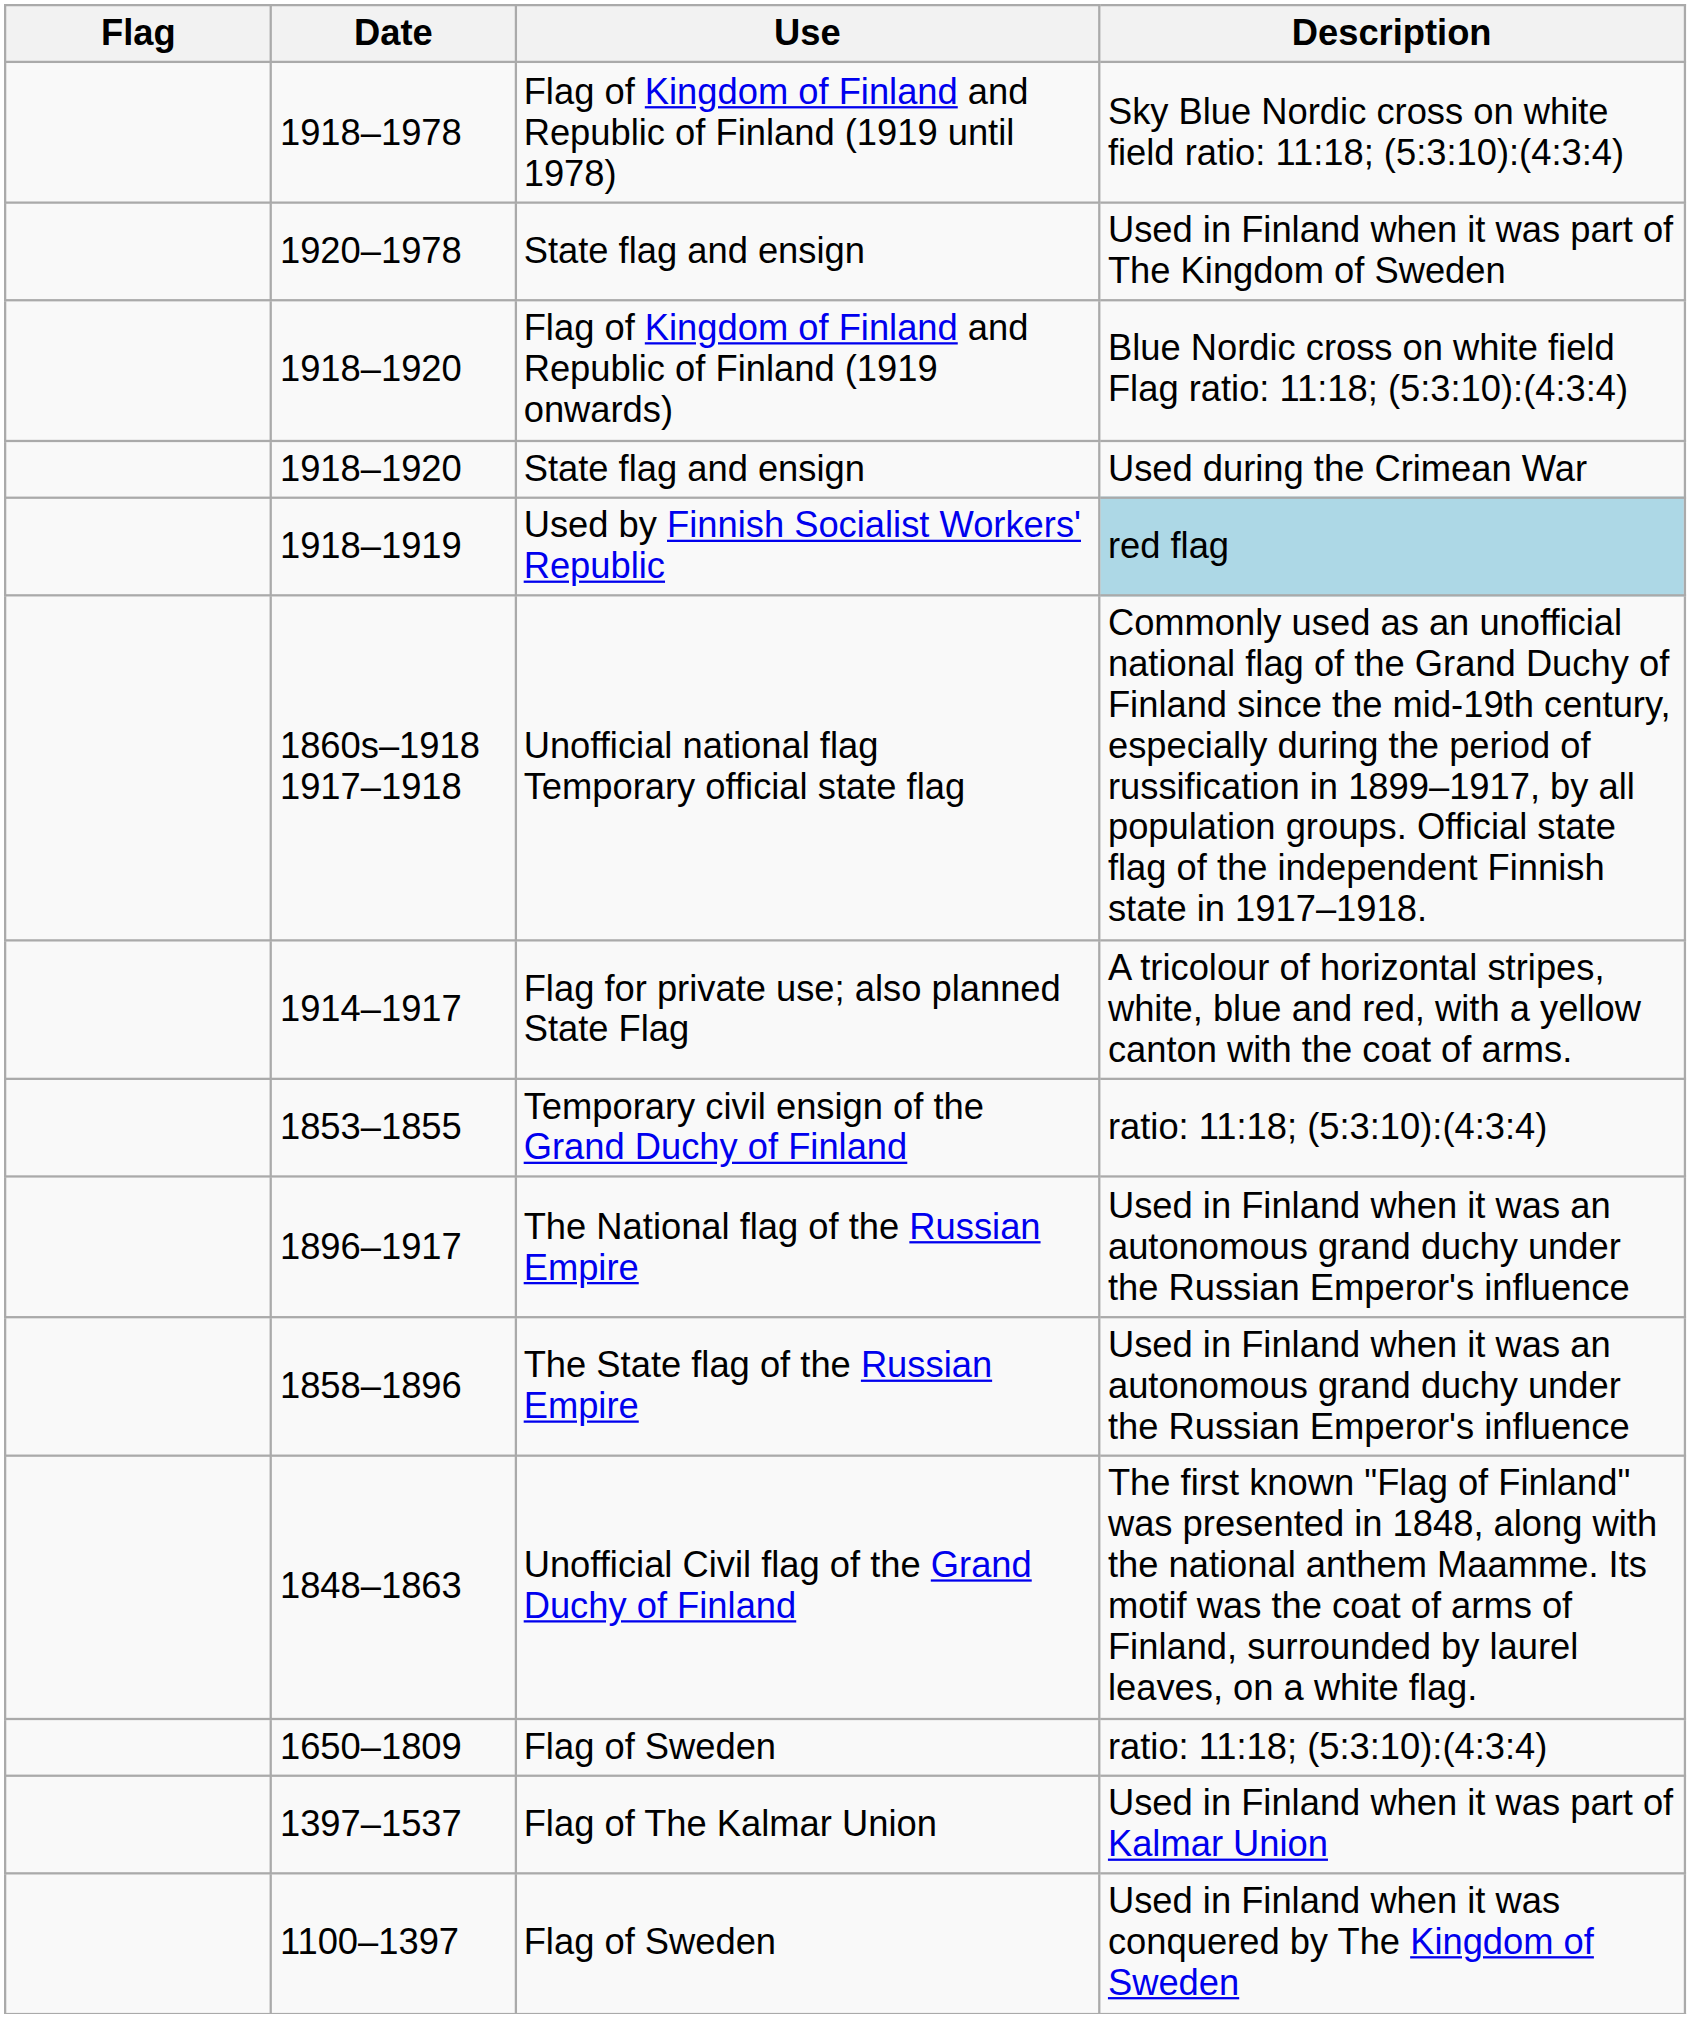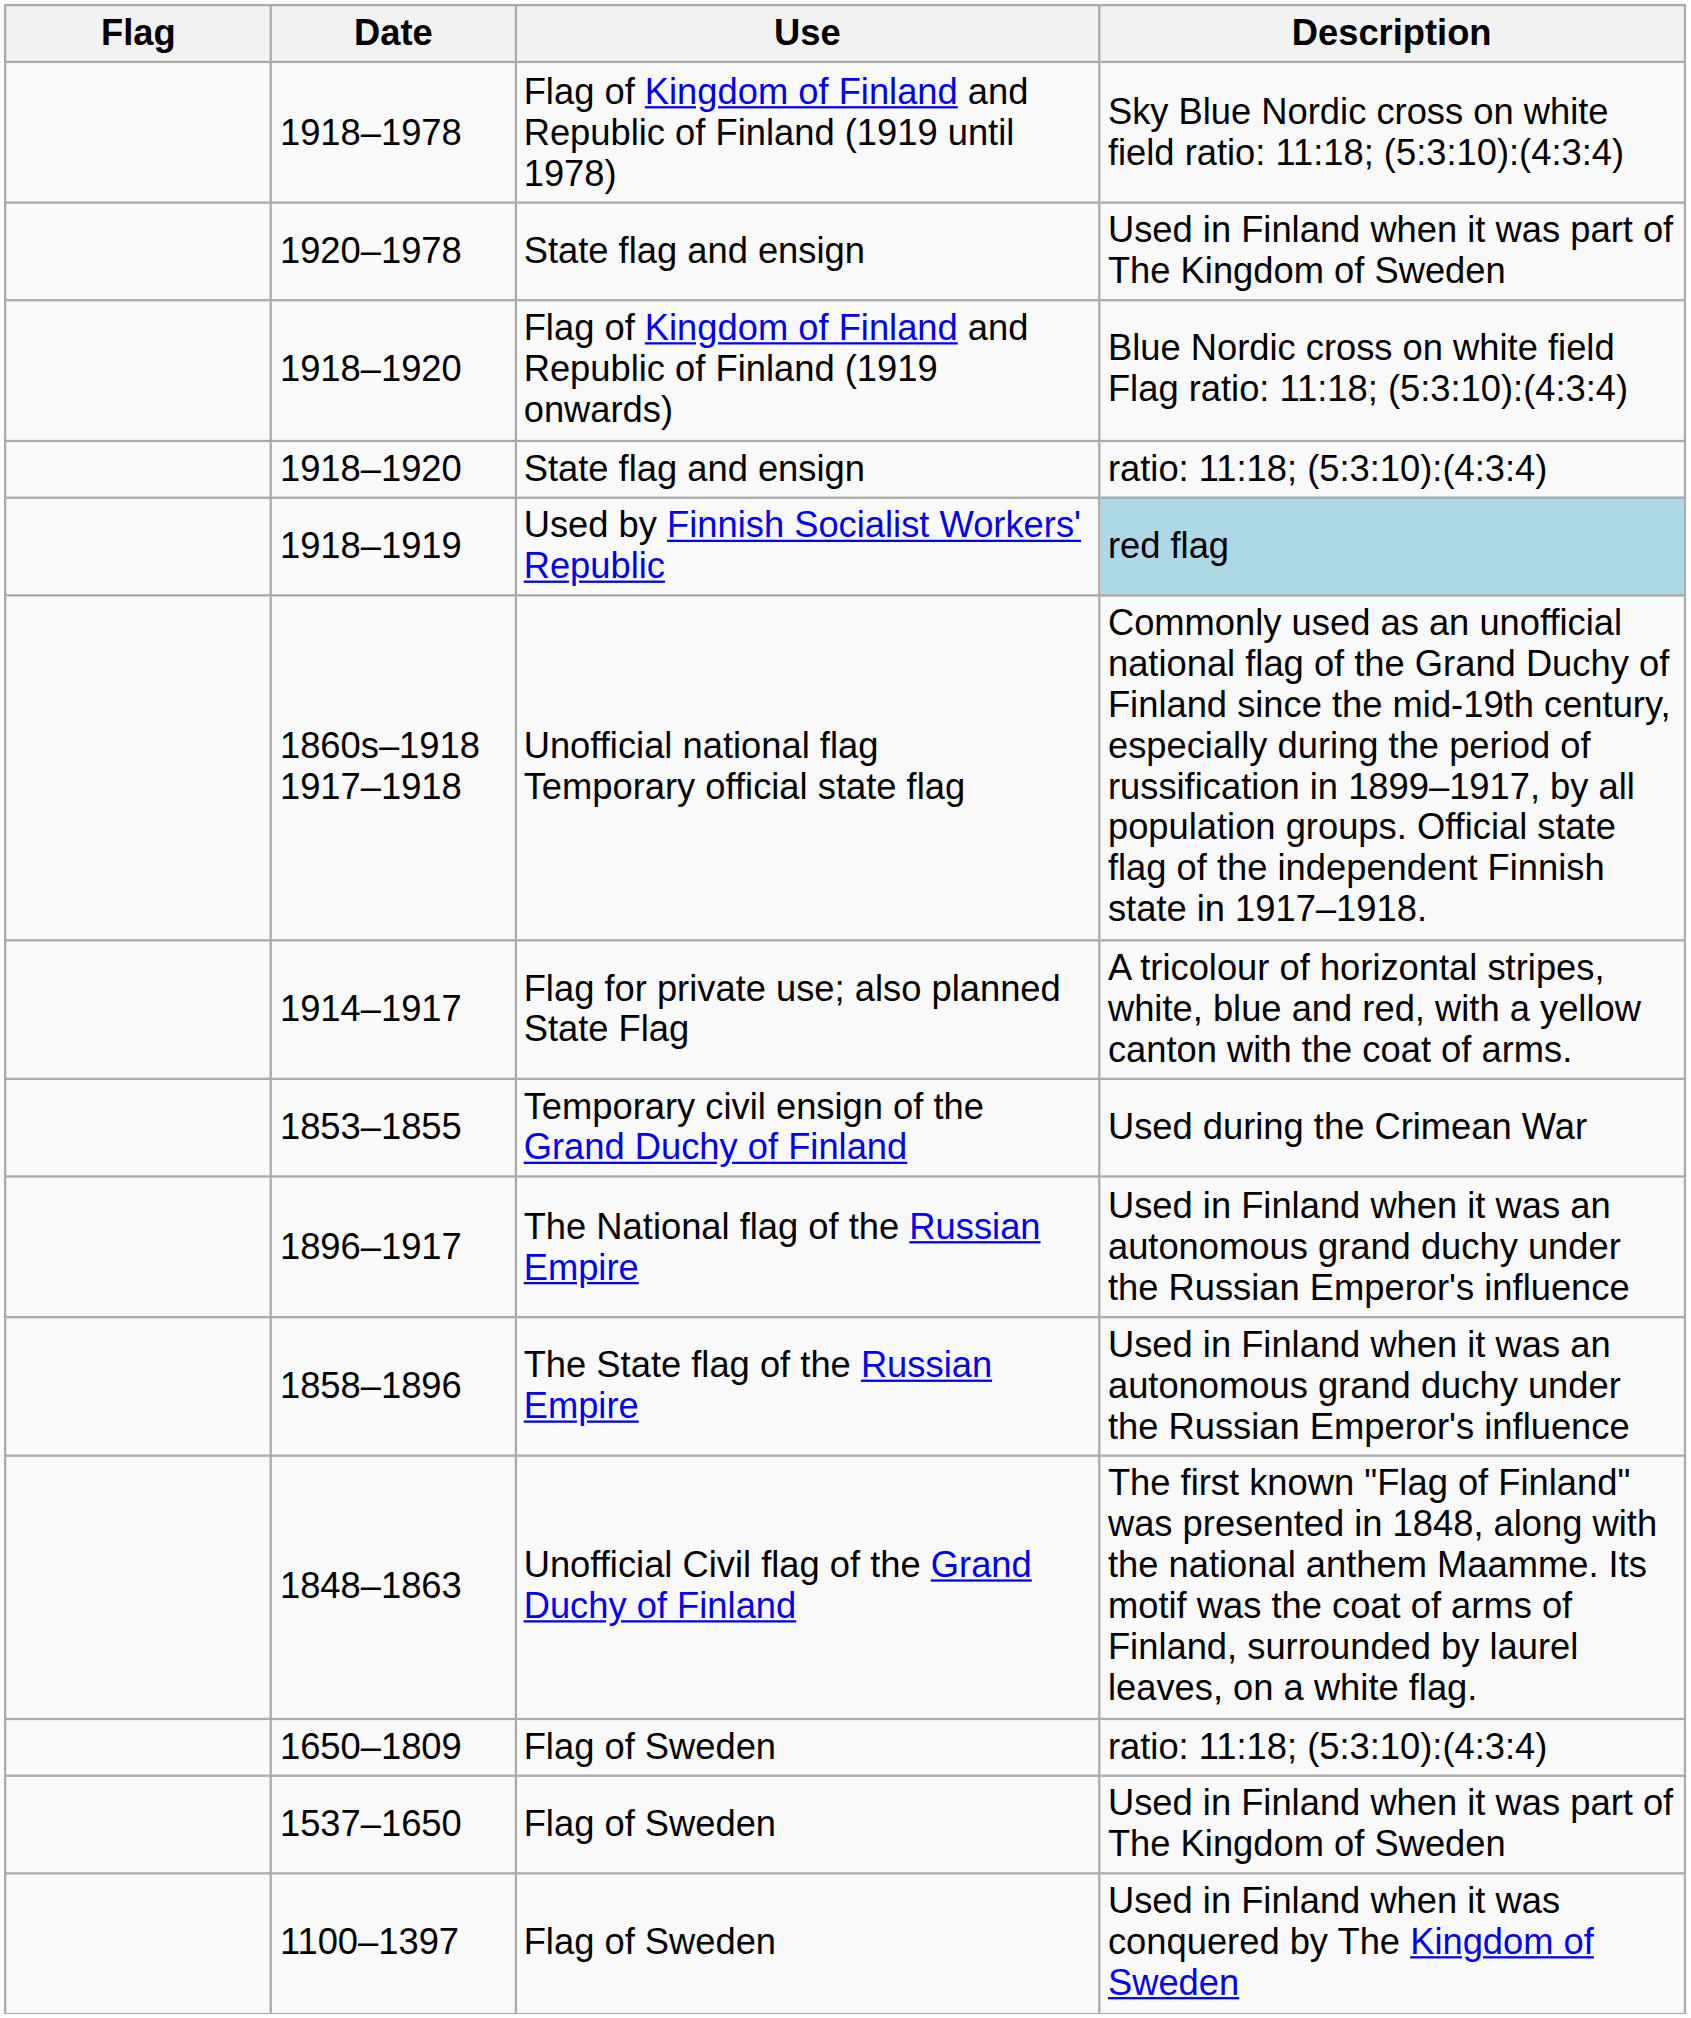1918–1920 / State flag and ensign | Description: Used during the Crimean War -> ratio: 11:18; (5:3:10):(4:3:4)
1853–1855 | Description: ratio: 11:18; (5:3:10):(4:3:4) -> Used during the Crimean War
+ row: 1537–1650 | Flag of Sweden | Used in Finland when it was part of The Kingdom of Sweden
- row: 1397–1537 | Flag of The Kalmar Union | Used in Finland when it was part of Kalmar Union
